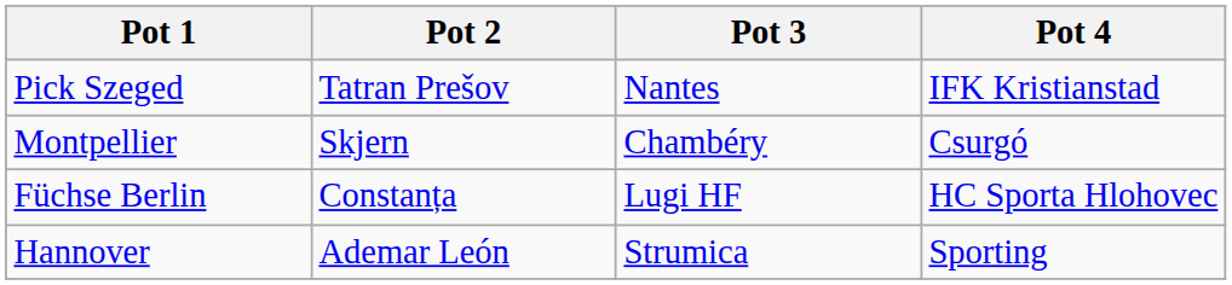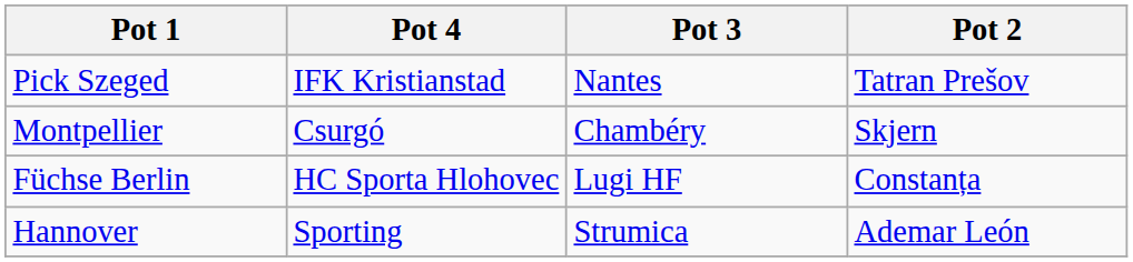columns swapped: Pot 2 <-> Pot 4
